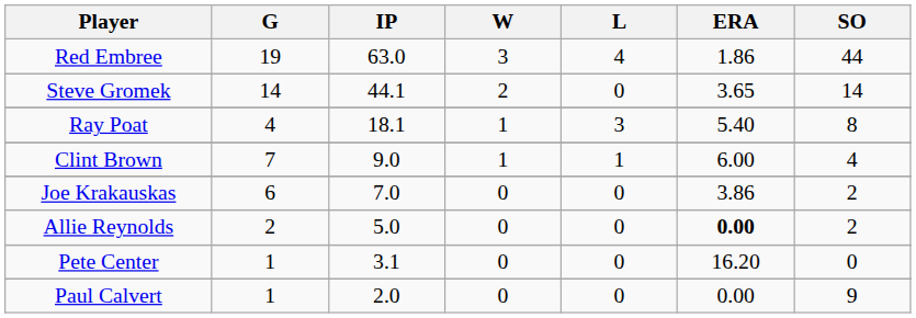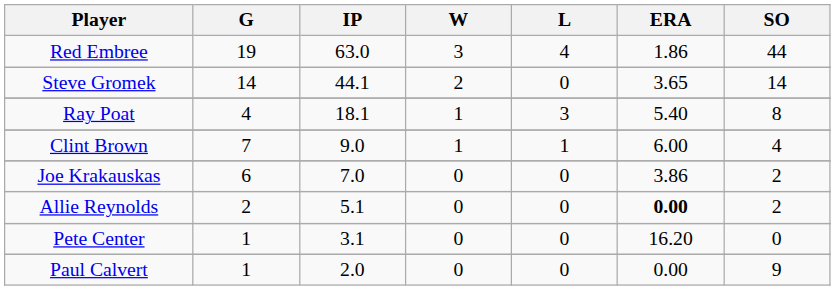Allie Reynolds | IP: 5.0 -> 5.1
